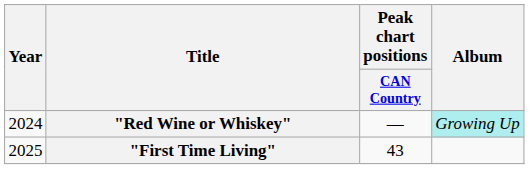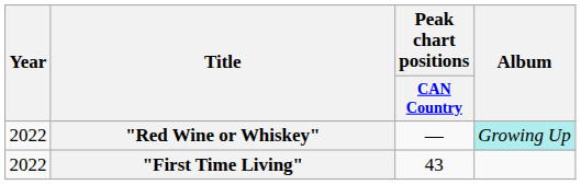"Red Wine or Whiskey" | Year: 2024 -> 2022
"First Time Living" | Year: 2025 -> 2022
